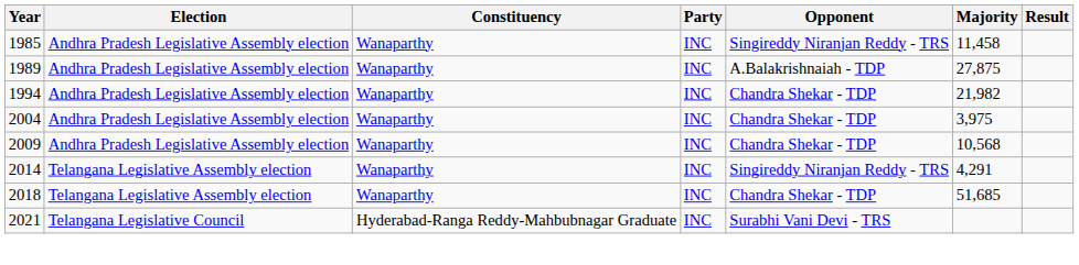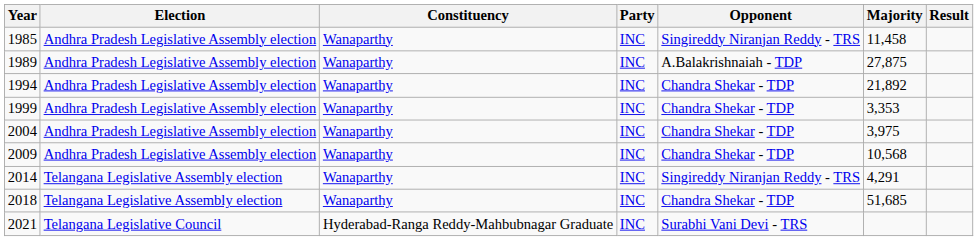1994 | Majority: 21,982 -> 21,892
+ row: 1999 | Andhra Pradesh Legislative Assembly election | Wanaparthy | INC | Chandra Shekar - TDP | 3,353
